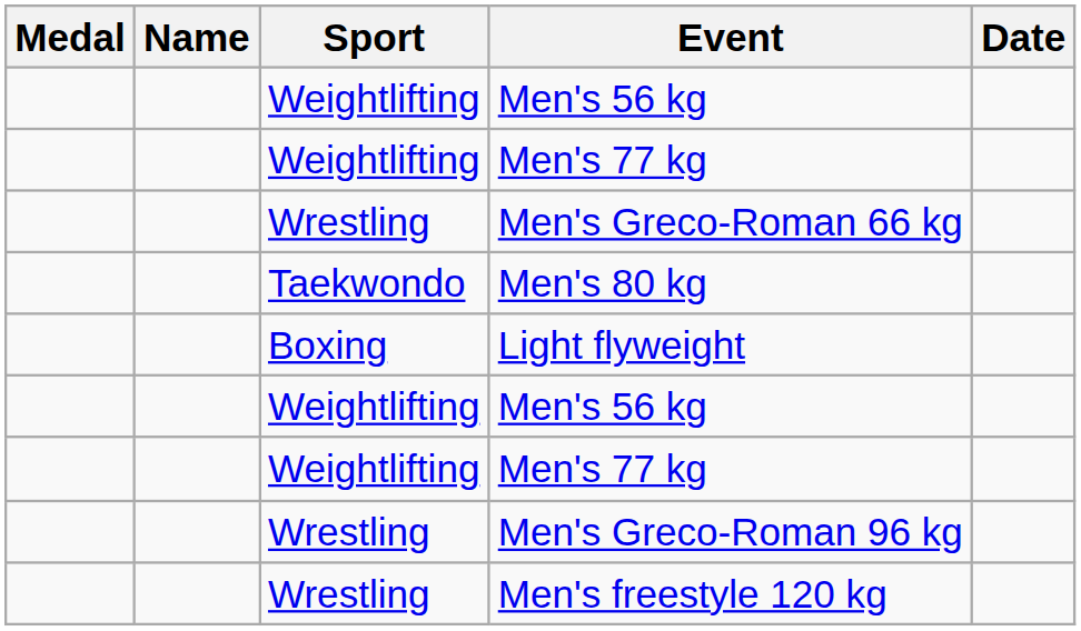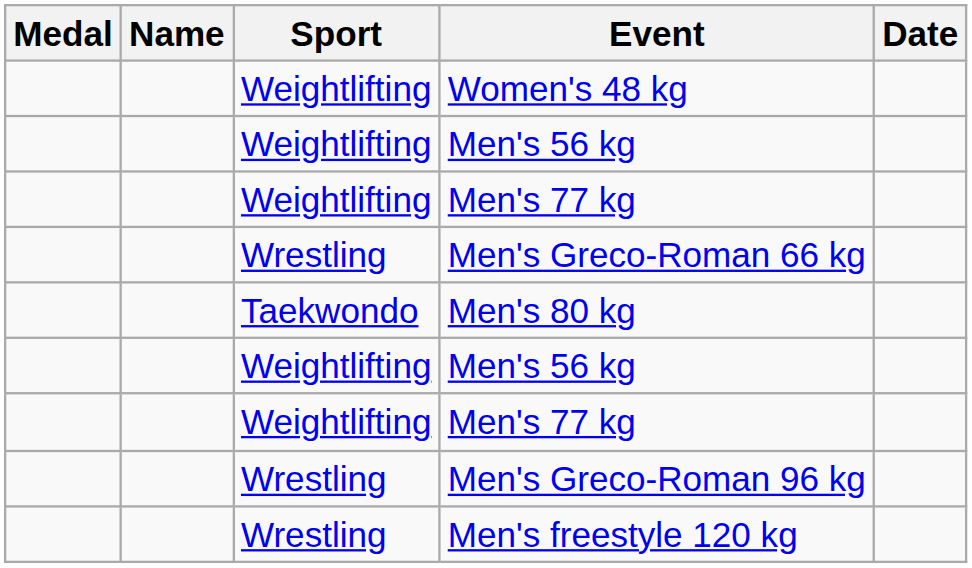+ row: Weightlifting | Women's 48 kg
- row: Boxing | Light flyweight
